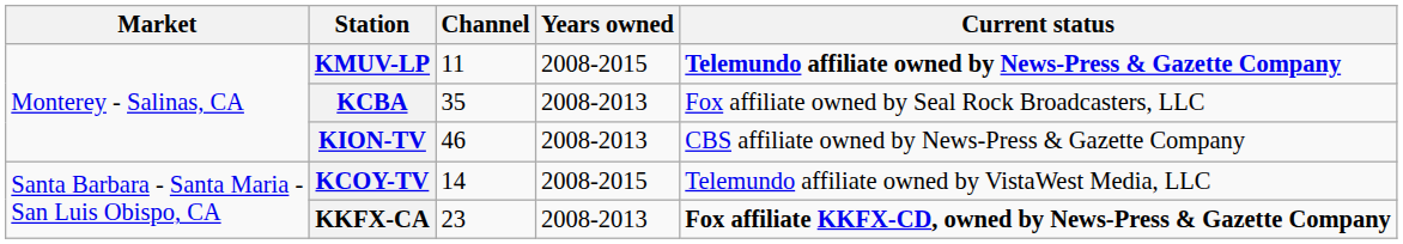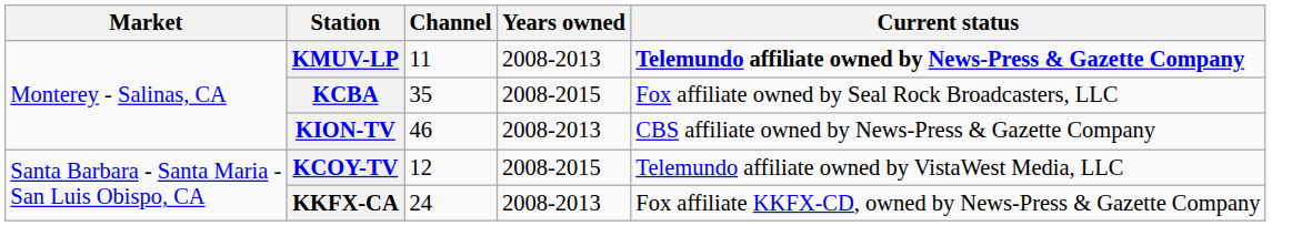KMUV-LP | Years owned: 2008-2015 -> 2008-2013
KCBA | Years owned: 2008-2013 -> 2008-2015
KCOY-TV | Channel: 14 -> 12
KKFX-CA | Channel: 23 -> 24
KKFX-CA | Current status: bold -> normal
